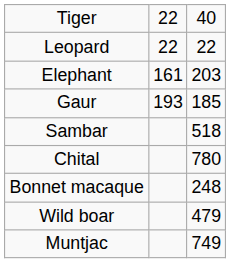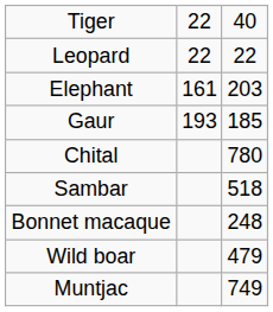rows swapped: Chital <-> Sambar
